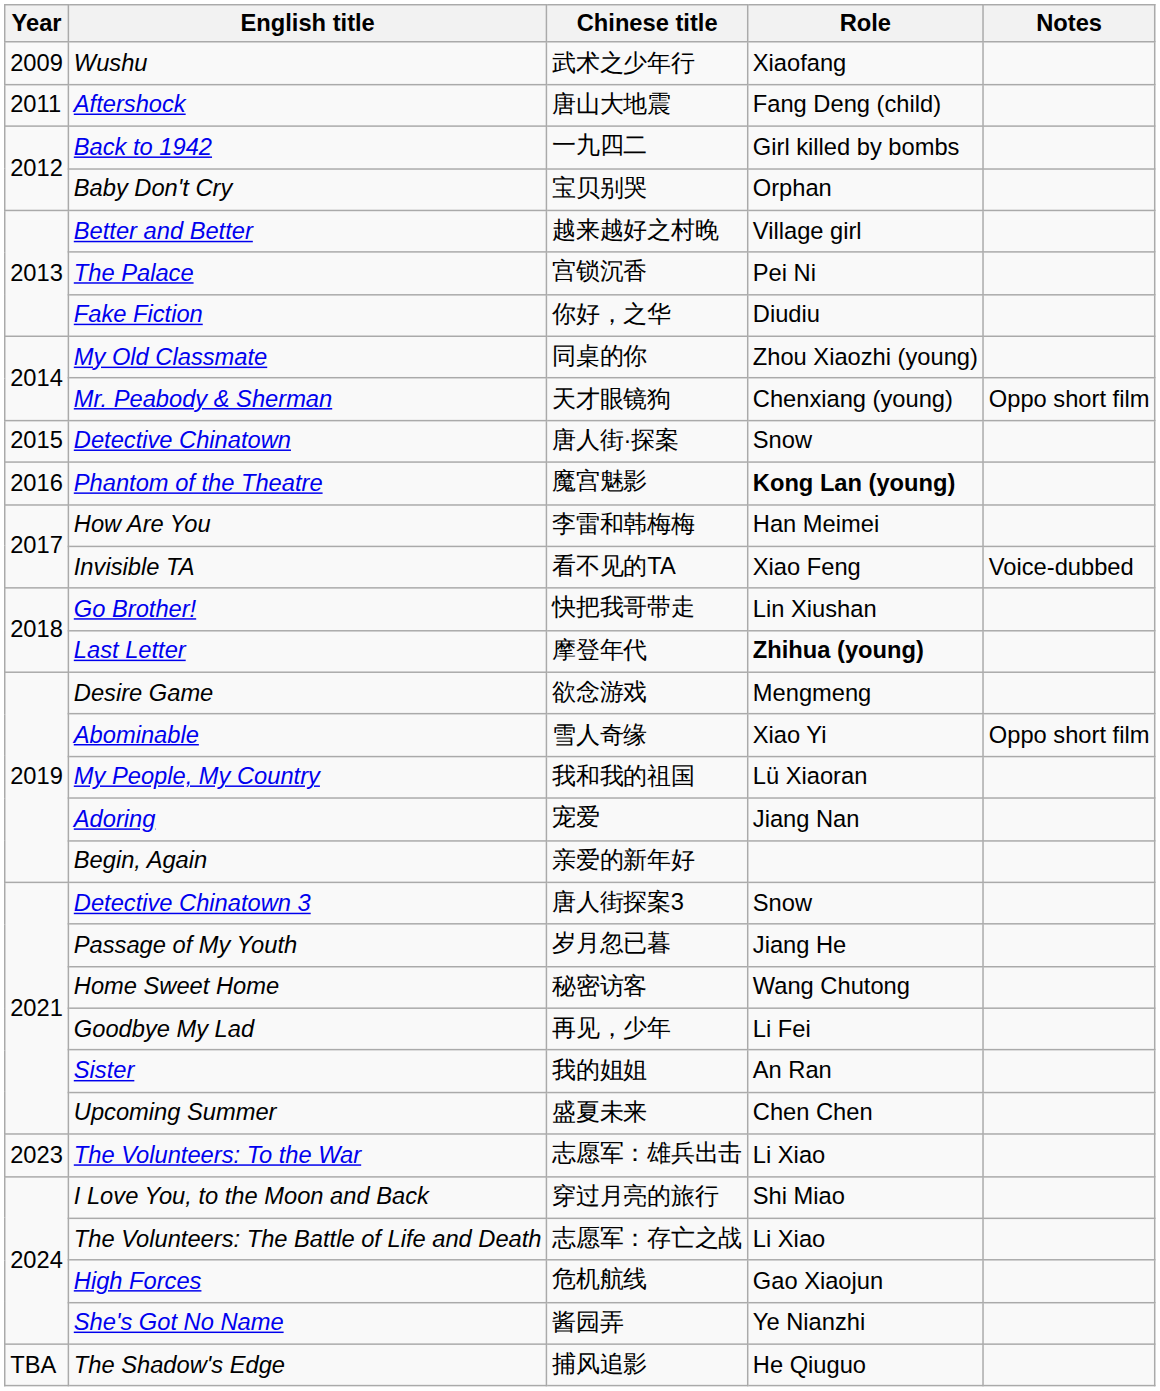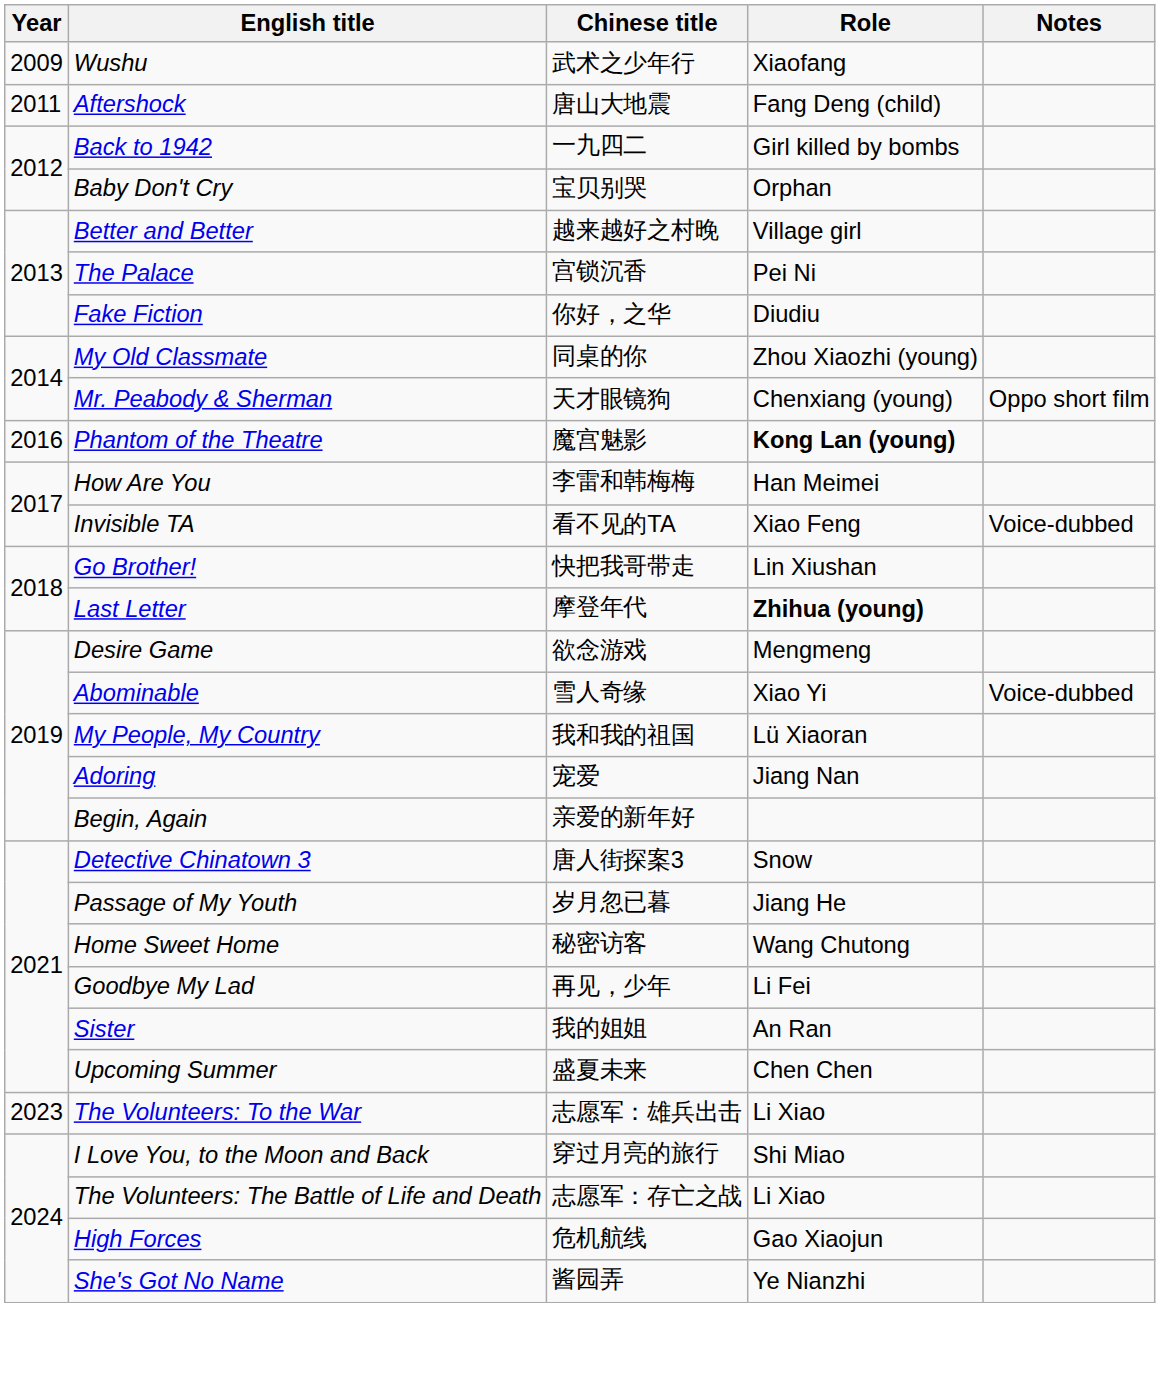- row: 2015 | Detective Chinatown | 唐人街·探案 | Snow
Abominable | Notes: Oppo short film -> Voice-dubbed
- row: TBA | The Shadow's Edge | 捕风追影 | He Qiuguo
